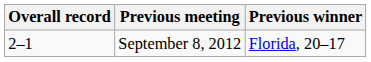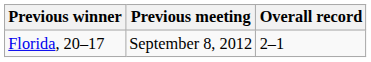columns swapped: Overall record <-> Previous winner
